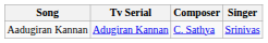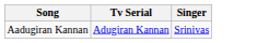- column: Composer | C. Sathya
